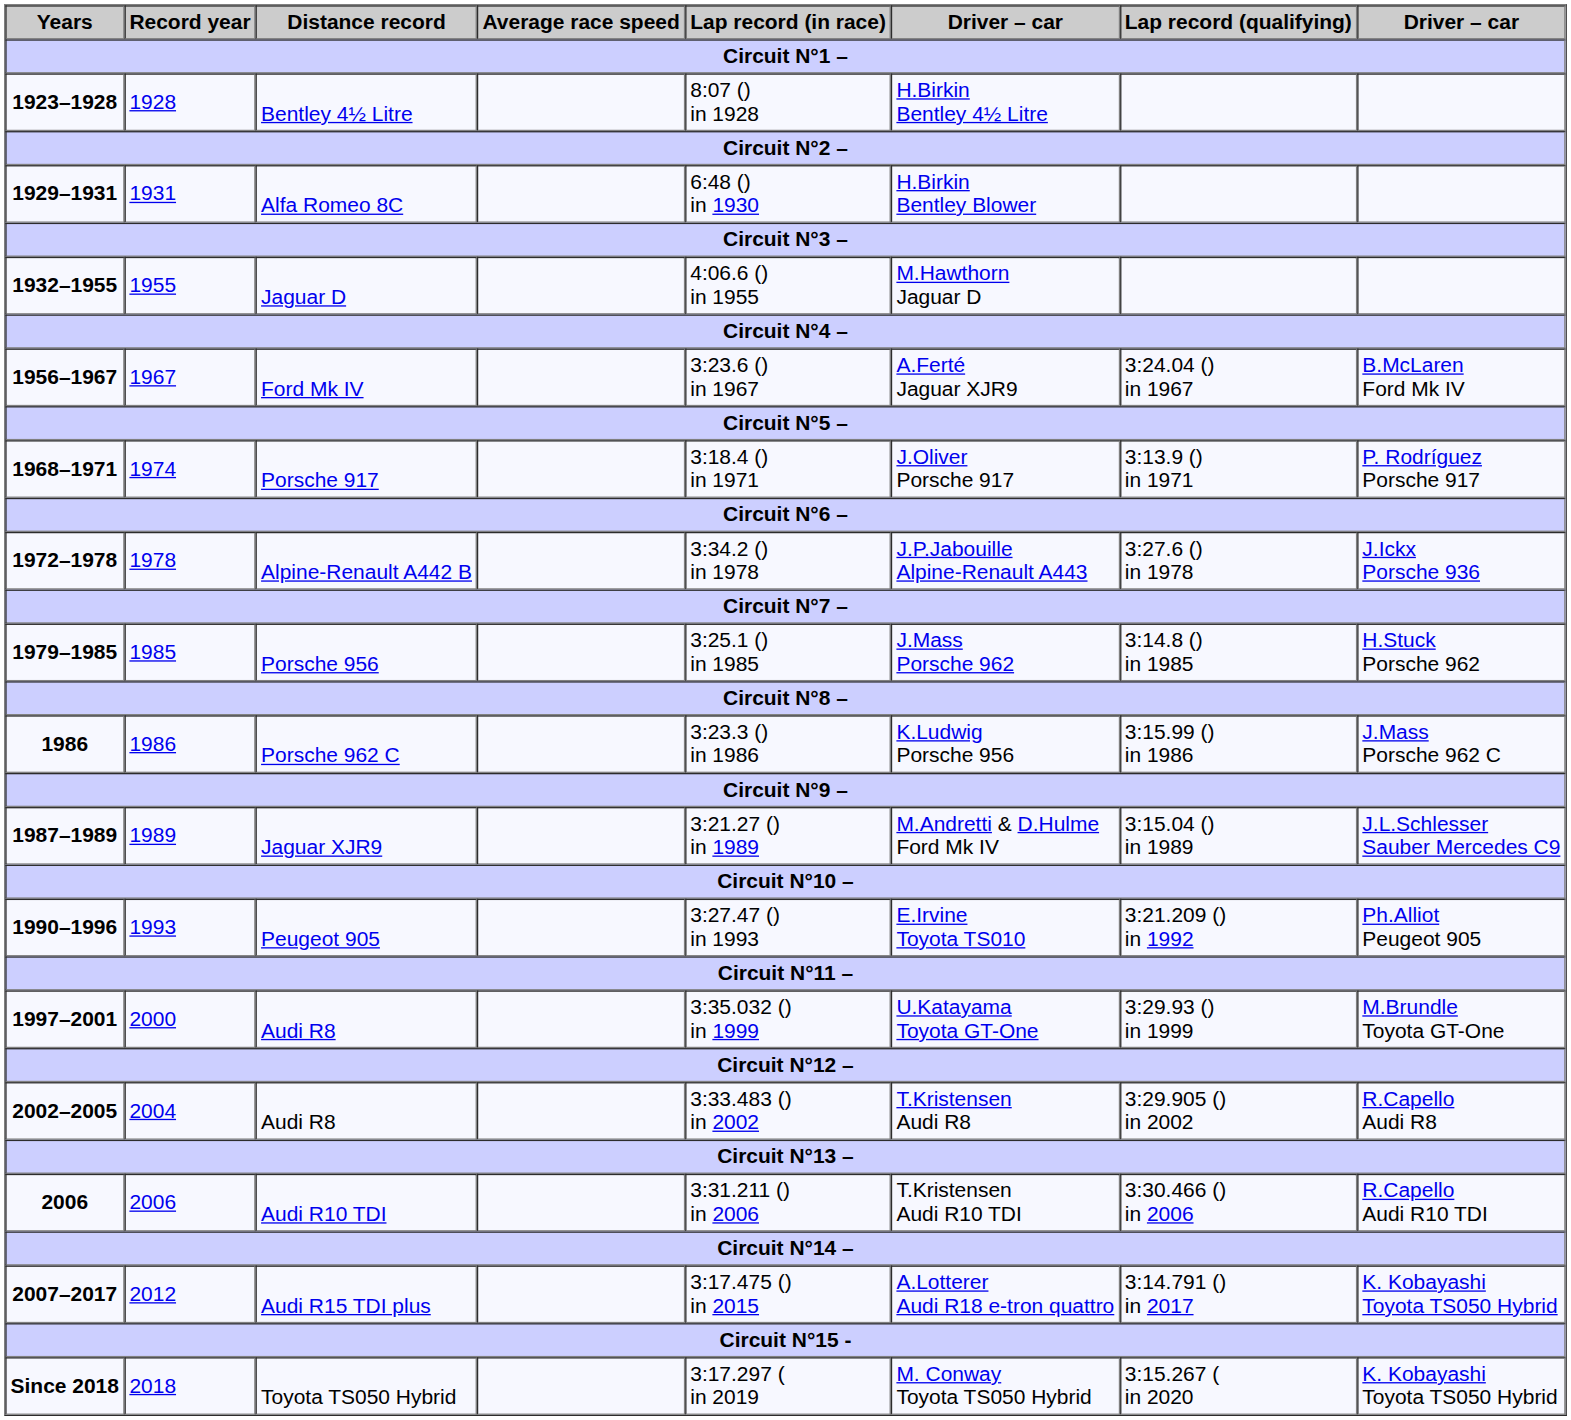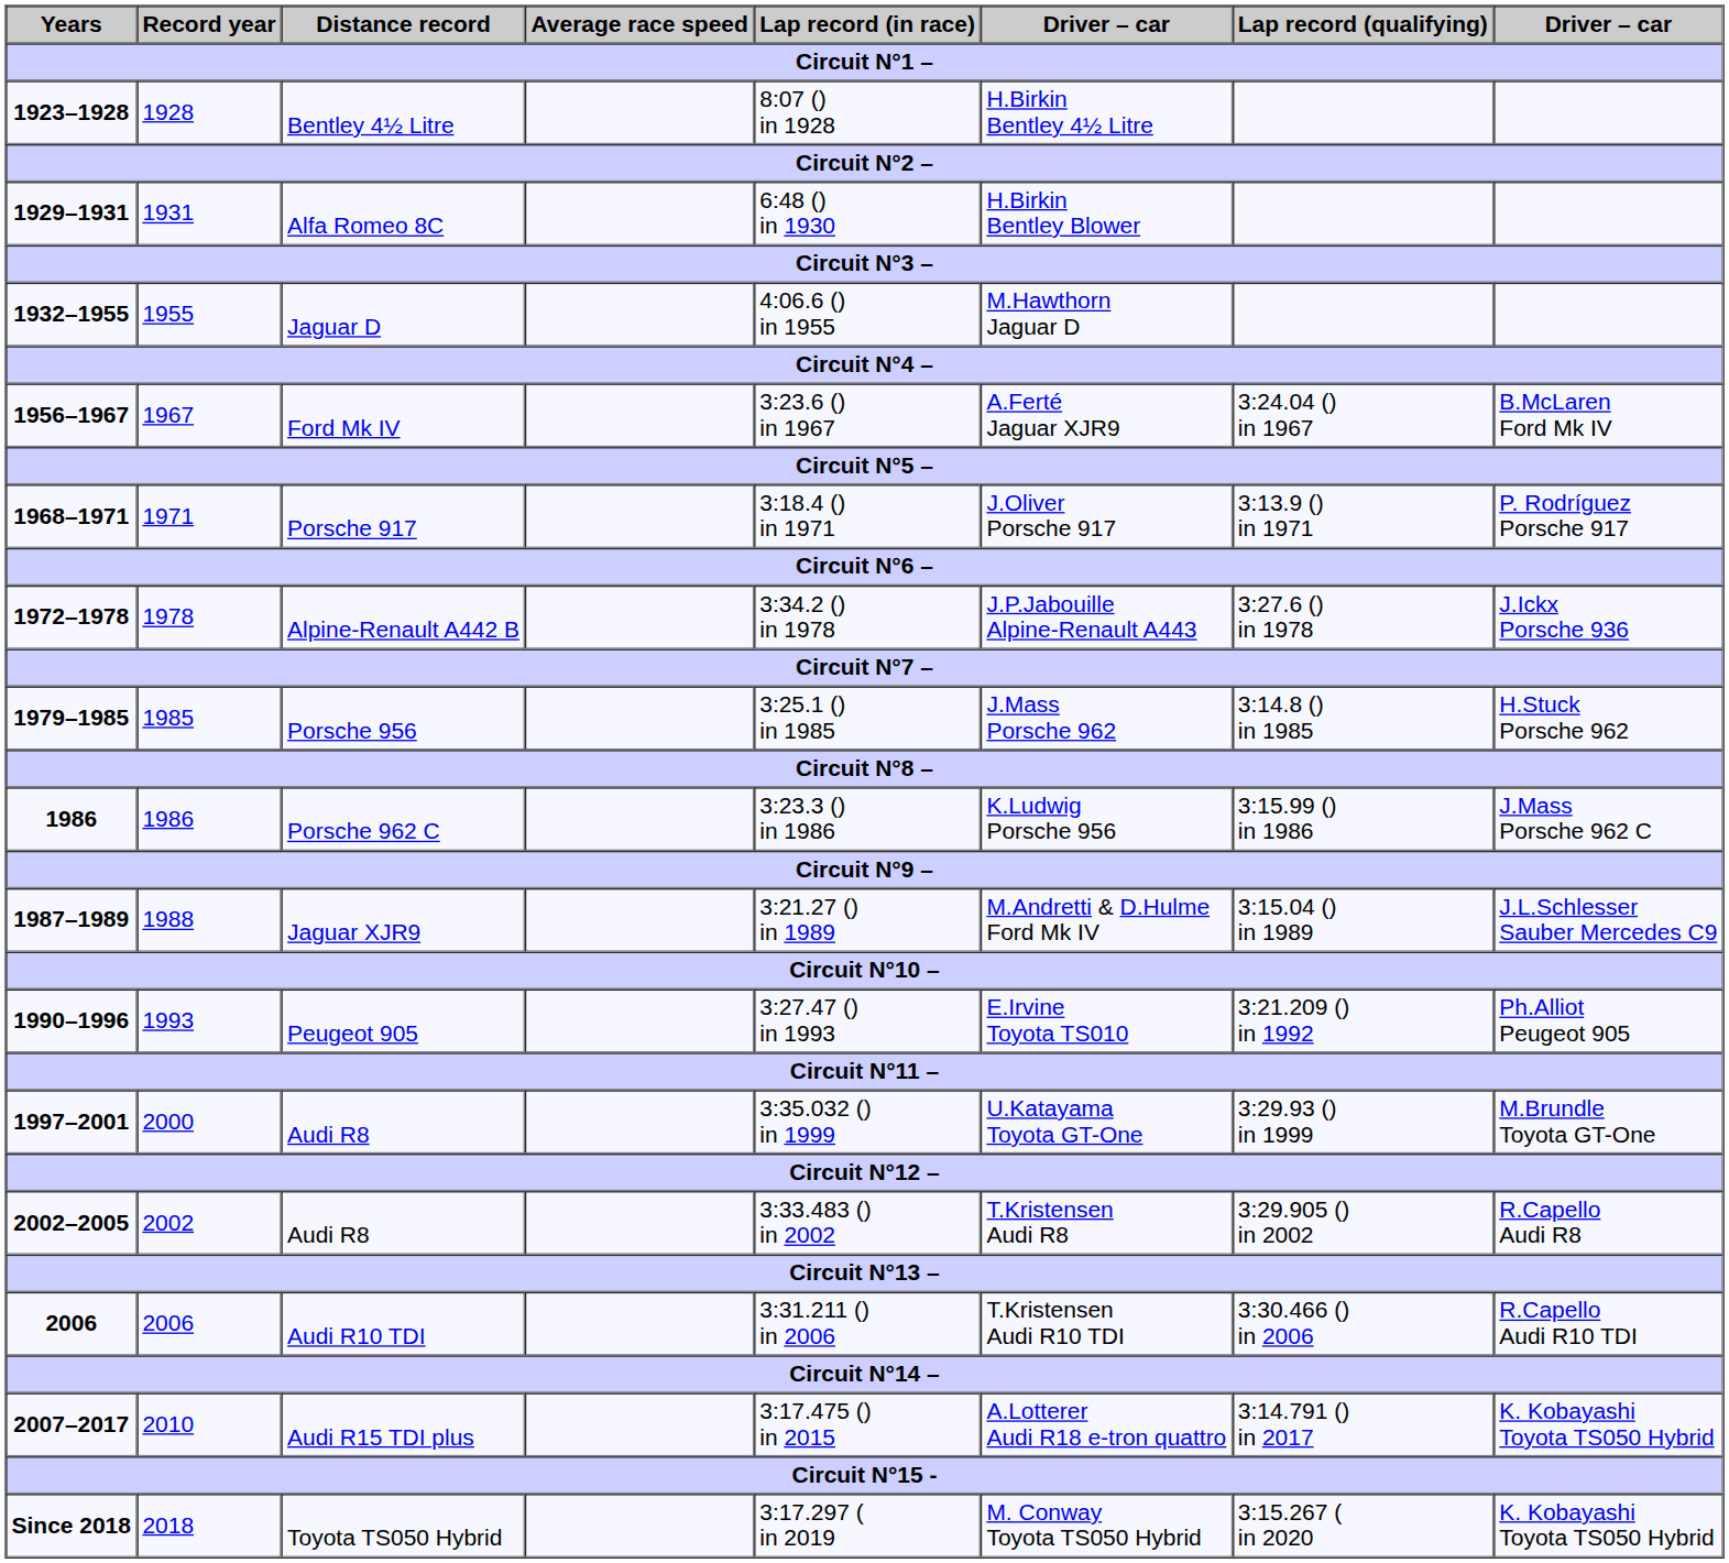Porsche 917 | Record year: 1974 -> 1971
Jaguar XJR9 | Record year: 1989 -> 1988
2002–2005 / Audi R8 | Record year: 2004 -> 2002
Audi R15 TDI plus | Record year: 2012 -> 2010
